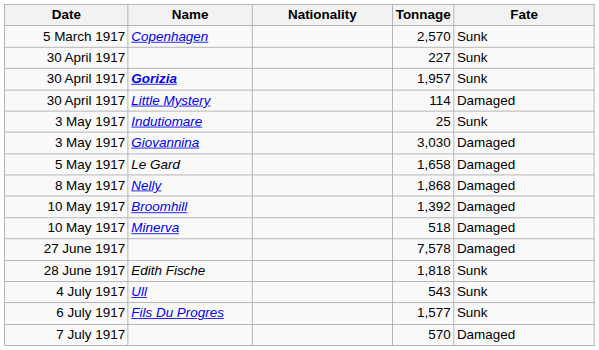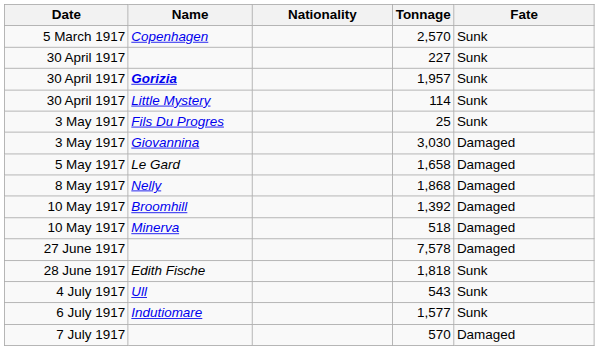114 | Fate: Damaged -> Sunk
25 | Name: Indutiomare -> Fils Du Progres
1,577 | Name: Fils Du Progres -> Indutiomare
